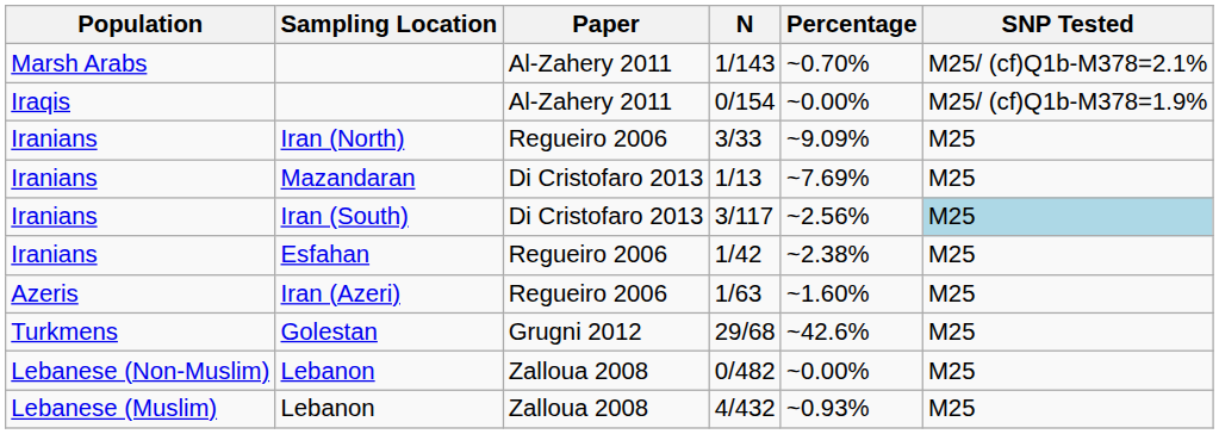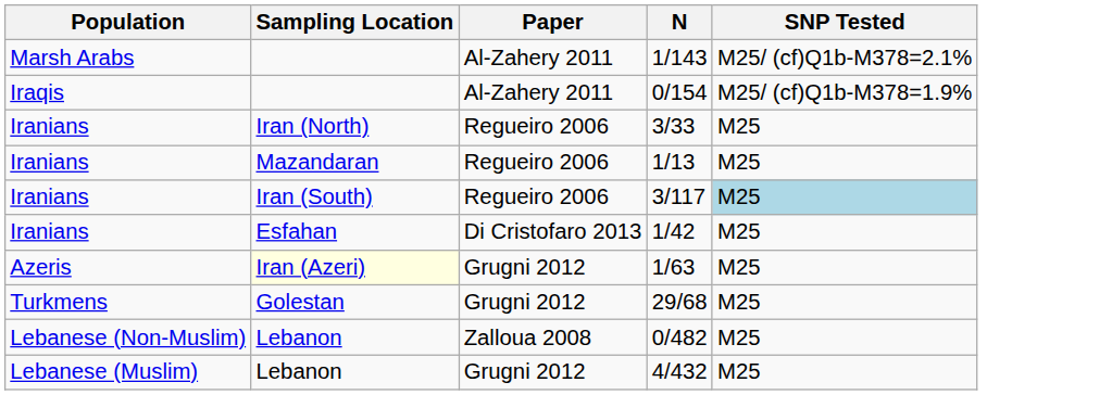- column: Percentage | ~0.70% | ~0.00% | ~9.09% | ~7.69% | ~2.56% | ~2.38% | ~1.60% | ~42.6% | ~0.00% | ~0.93%
1/13 | Paper: Di Cristofaro 2013 -> Regueiro 2006
3/117 | Paper: Di Cristofaro 2013 -> Regueiro 2006
1/42 | Paper: Regueiro 2006 -> Di Cristofaro 2013
1/63 | Sampling Location: no background -> lightyellow background
1/63 | Paper: Regueiro 2006 -> Grugni 2012
4/432 | Paper: Zalloua 2008 -> Grugni 2012
